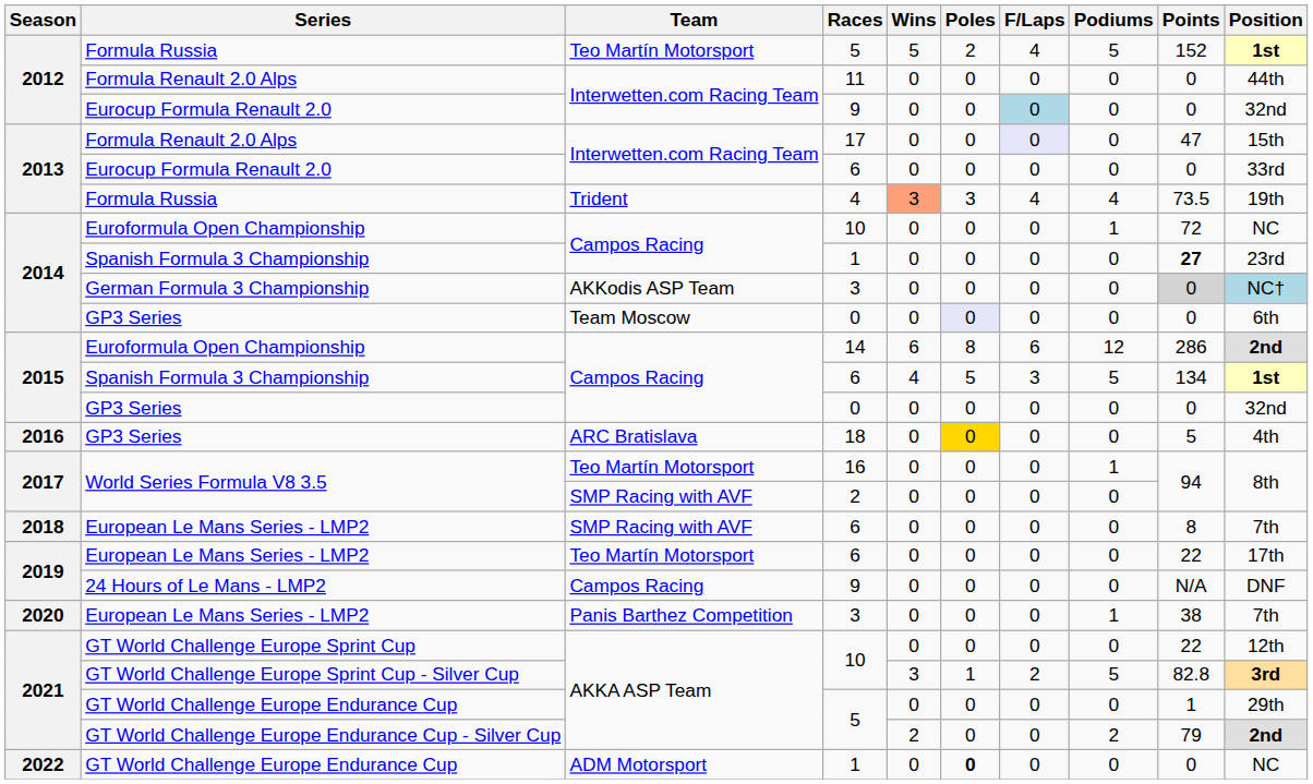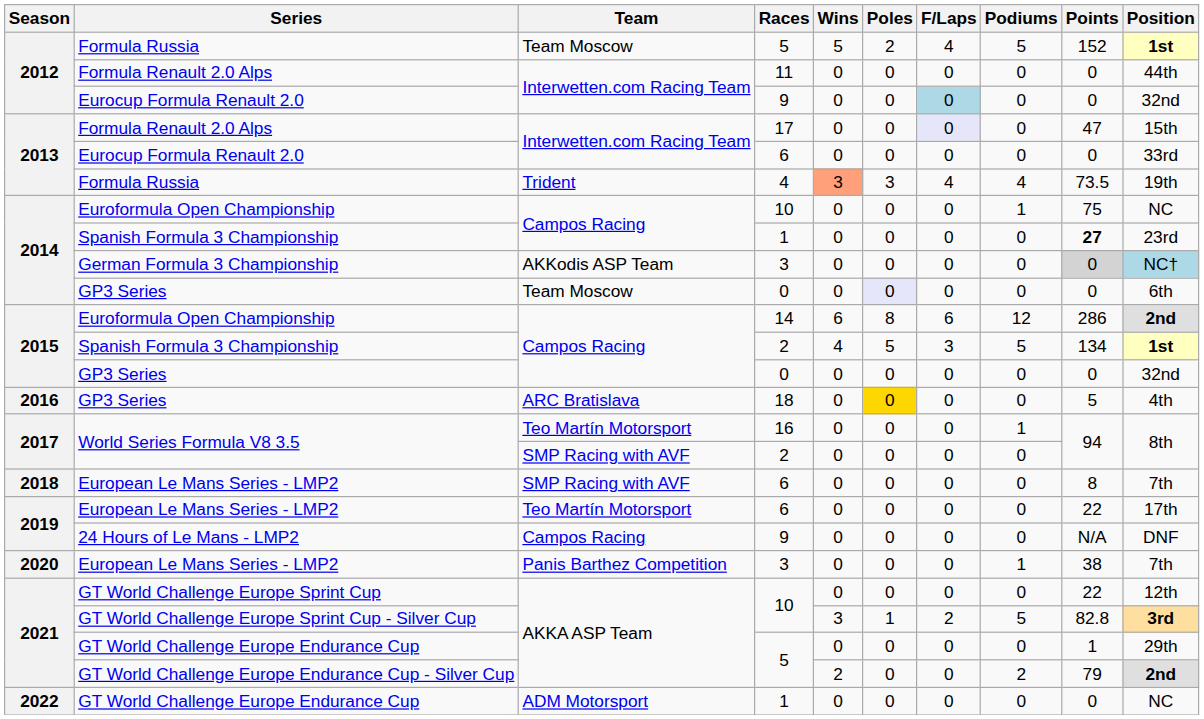2012 / Formula Russia | Team: Teo Martín Motorsport -> Team Moscow
2014 / Euroformula Open Championship | Points: 72 -> 75
2015 / Spanish Formula 3 Championship | Races: 6 -> 2
2022 / GT World Challenge Europe Endurance Cup | Poles: bold -> normal
